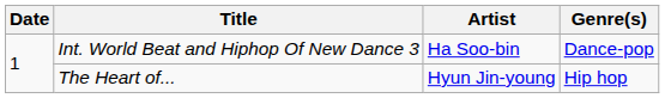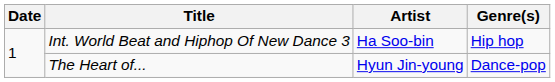Int. World Beat and Hiphop Of New Dance 3 | Genre(s): Dance-pop -> Hip hop
The Heart of... | Genre(s): Hip hop -> Dance-pop
